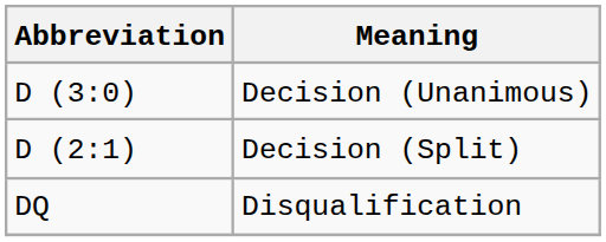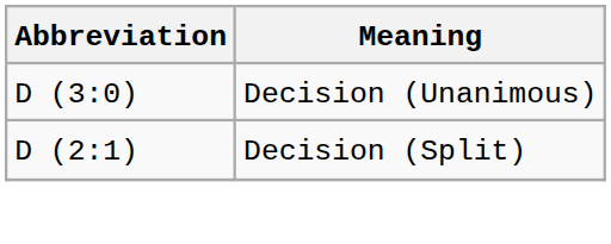- row: DQ | Disqualification
